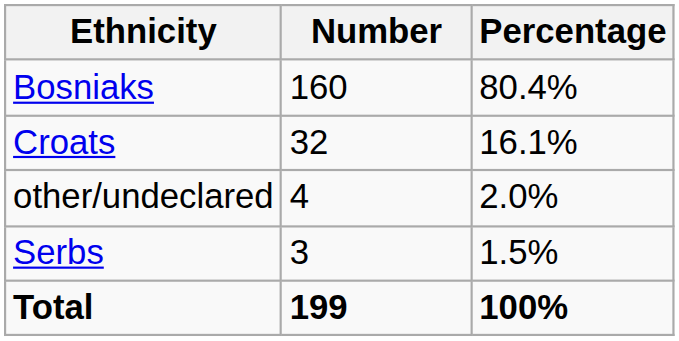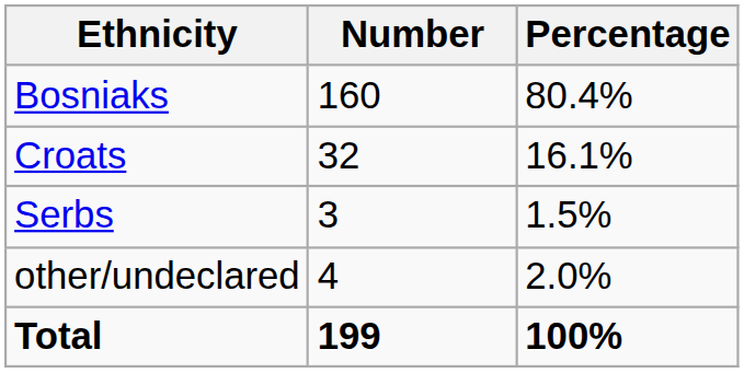rows swapped: Serbs <-> other/undeclared
